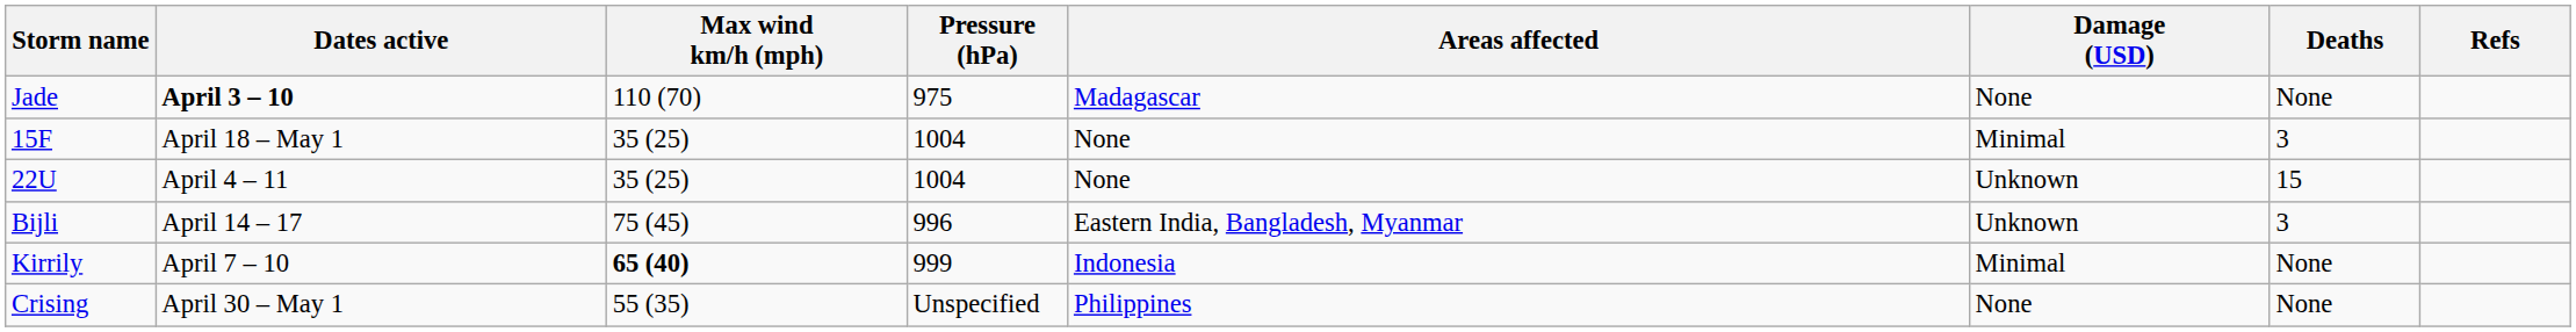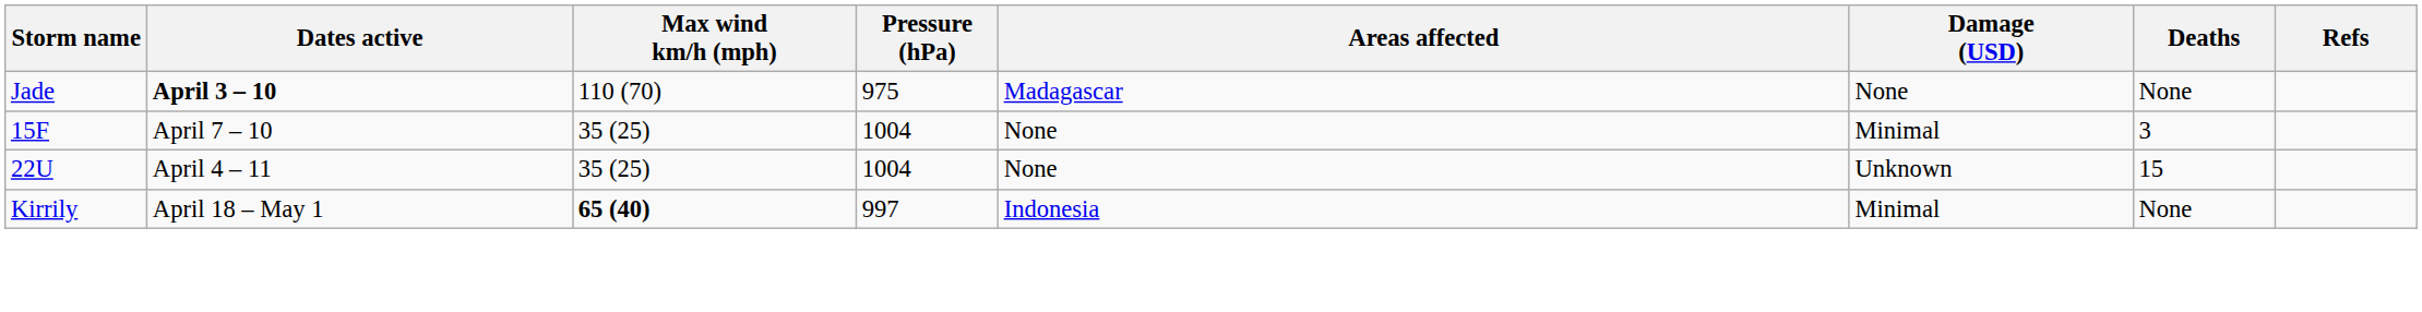15F | Dates active: April 18 – May 1 -> April 7 – 10
- row: Bijli | April 14 – 17 | 75 (45) | 996 | Eastern India, Bangladesh, Myanmar | Unknown | 3
Kirrily | Dates active: April 7 – 10 -> April 18 – May 1
Kirrily | Pressure (hPa): 999 -> 997
- row: Crising | April 30 – May 1 | 55 (35) | Unspecified | Philippines | None | None
